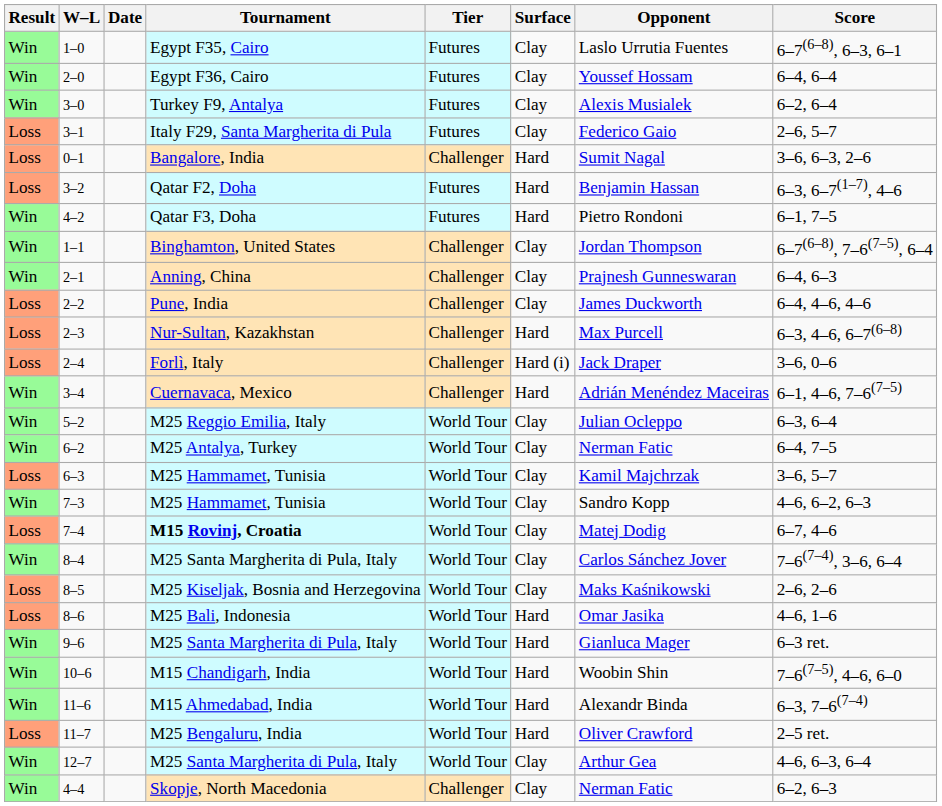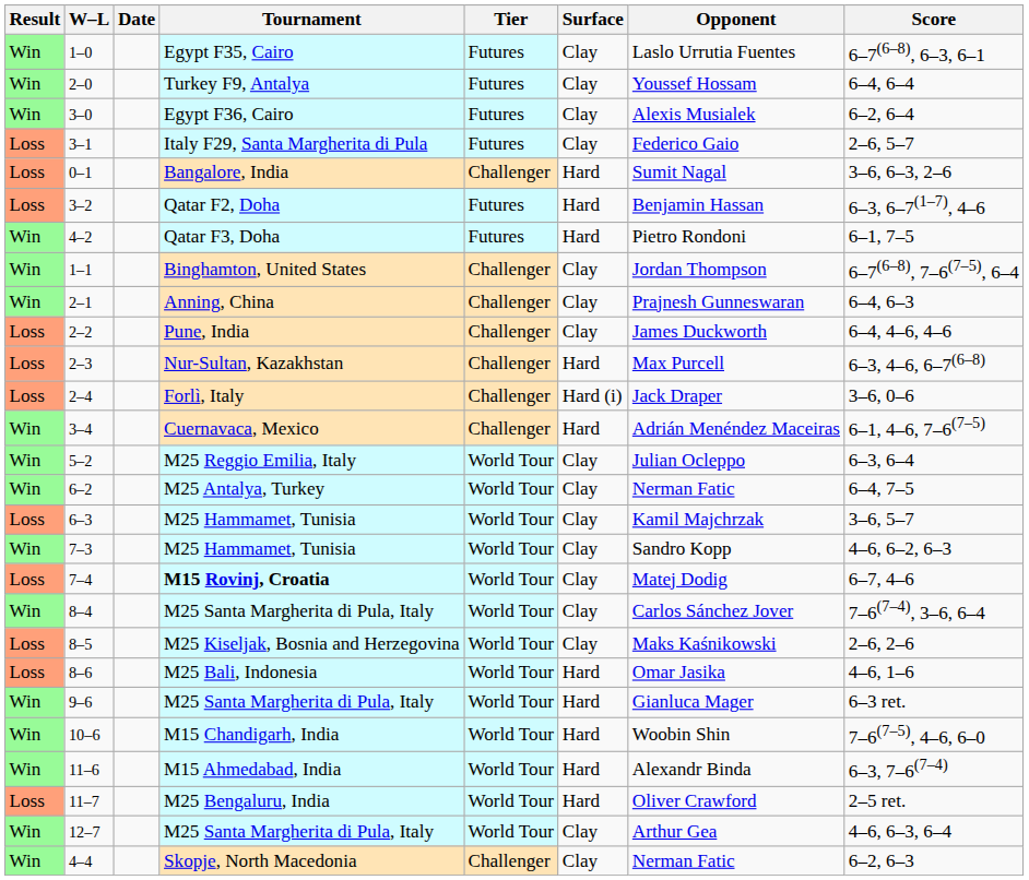2–0 | Tournament: Egypt F36, Cairo -> Turkey F9, Antalya
3–0 | Tournament: Turkey F9, Antalya -> Egypt F36, Cairo
